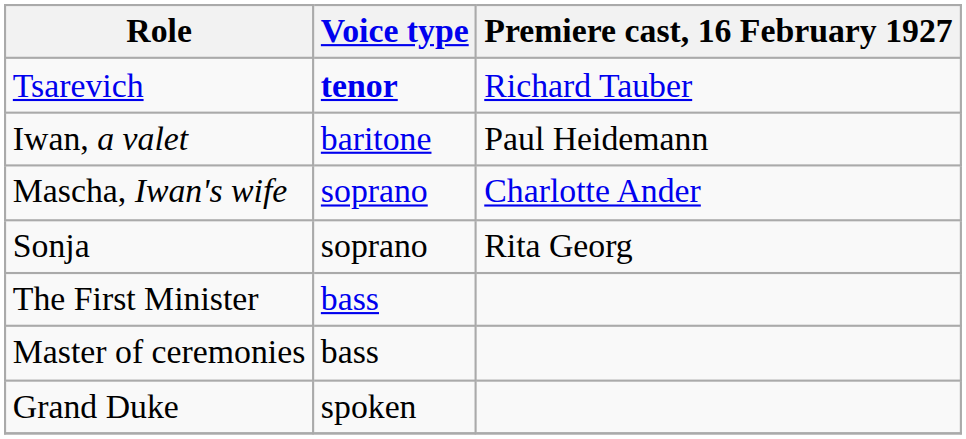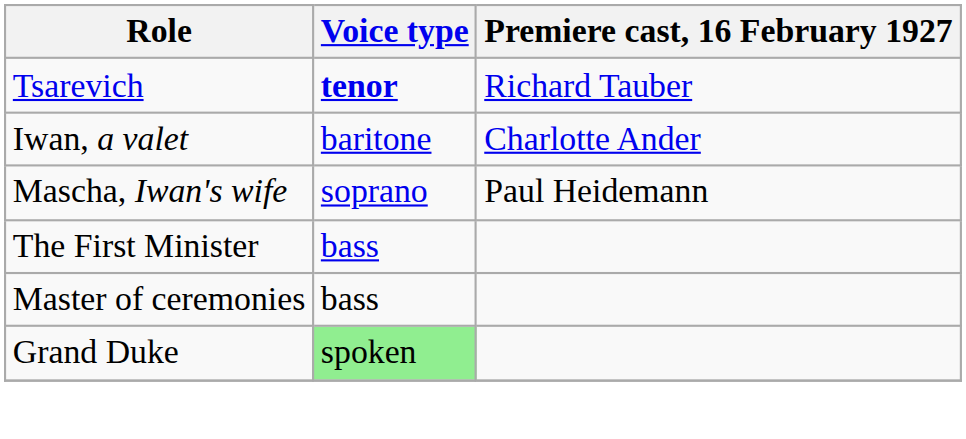Iwan, a valet | Premiere cast, 16 February 1927: Paul Heidemann -> Charlotte Ander
Mascha, Iwan's wife | Premiere cast, 16 February 1927: Charlotte Ander -> Paul Heidemann
- row: Sonja | soprano | Rita Georg
Grand Duke | Voice type: no background -> lightgreen background
